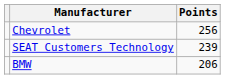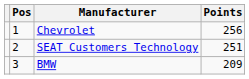+ column: Pos | 1 | 2 | 3
SEAT Customers Technology | Points: 239 -> 251
BMW | Points: 206 -> 209
